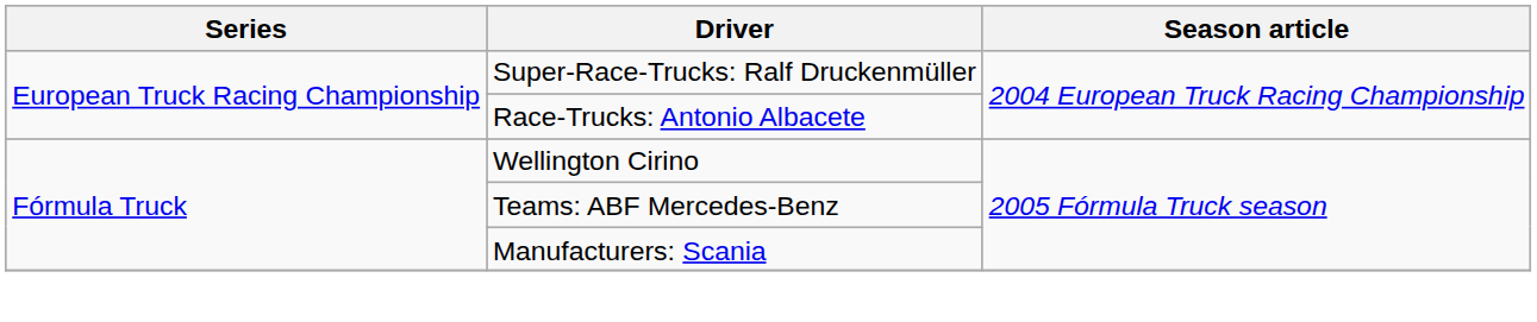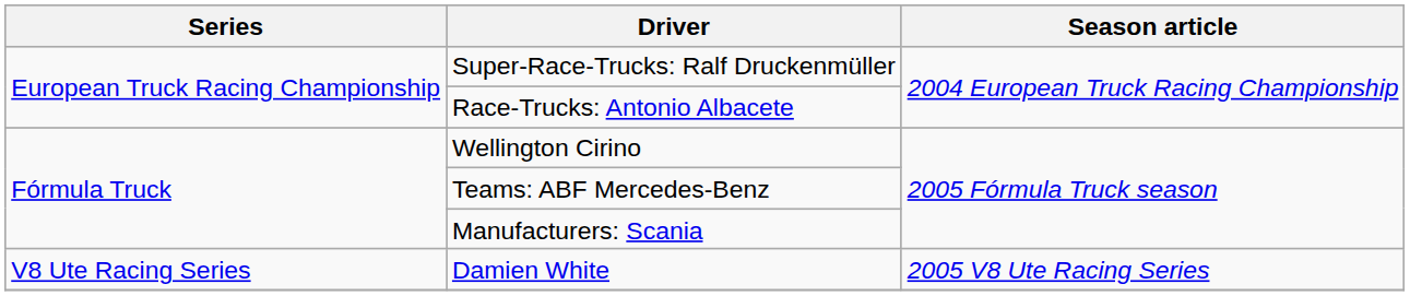+ row: V8 Ute Racing Series | Damien White | 2005 V8 Ute Racing Series
